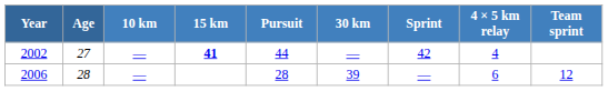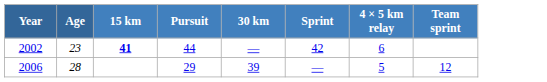- column: 10 km | — | —
2002 | Age: 27 -> 23
2002 | 4 × 5 km relay: 4 -> 6
2006 | Pursuit: 28 -> 29
2006 | 4 × 5 km relay: 6 -> 5
